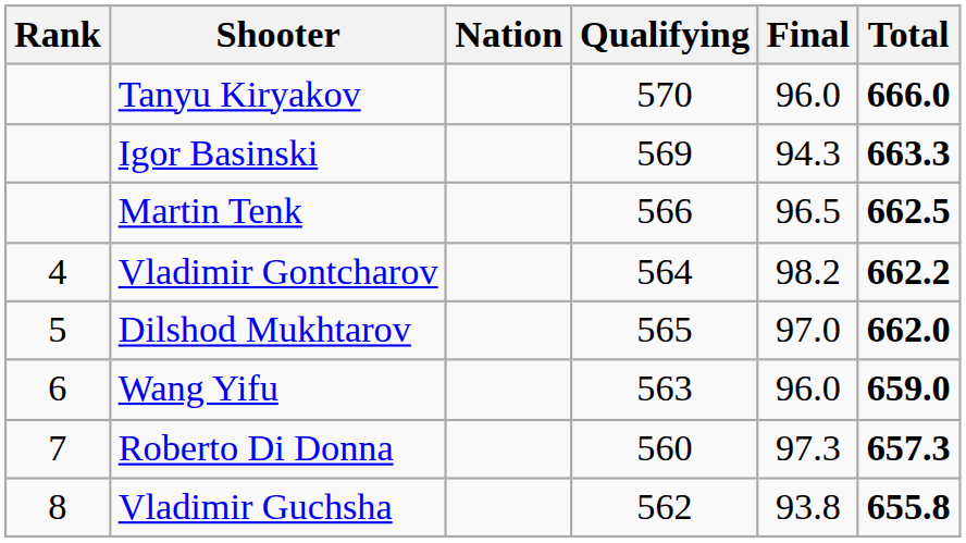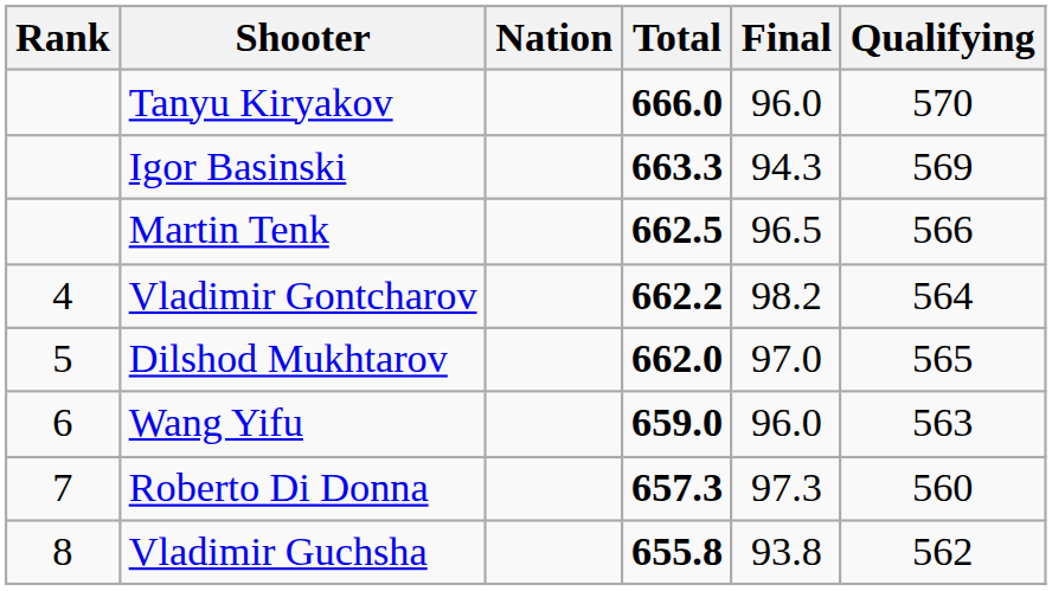columns swapped: Qualifying <-> Total
